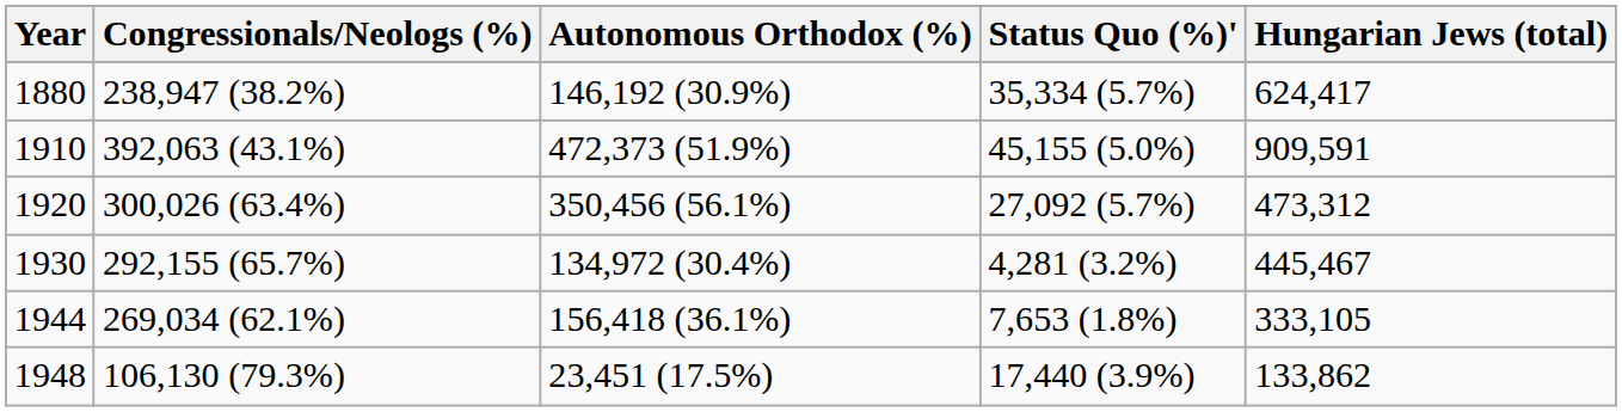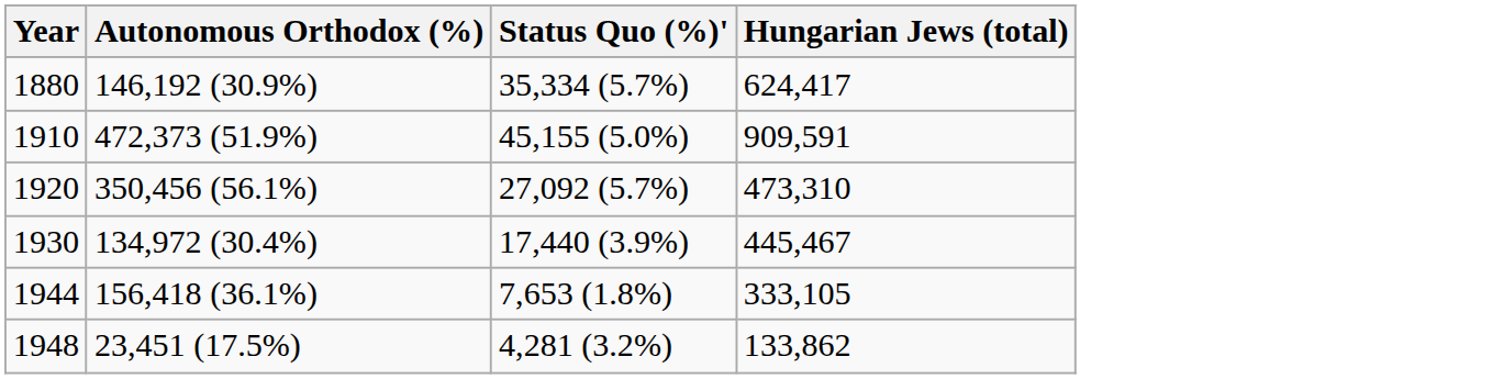- column: Congressionals/Neologs (%) | 238,947 (38.2%) | 392,063 (43.1%) | 300,026 (63.4%) | 292,155 (65.7%) | 269,034 (62.1%) | 106,130 (79.3%)
1920 | Hungarian Jews (total): 473,312 -> 473,310
1930 | Status Quo (%)': 4,281 (3.2%) -> 17,440 (3.9%)
1948 | Status Quo (%)': 17,440 (3.9%) -> 4,281 (3.2%)
